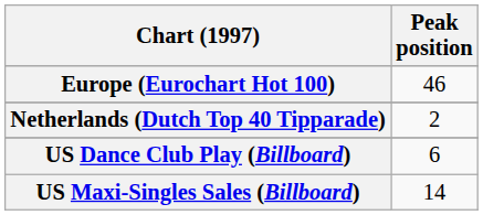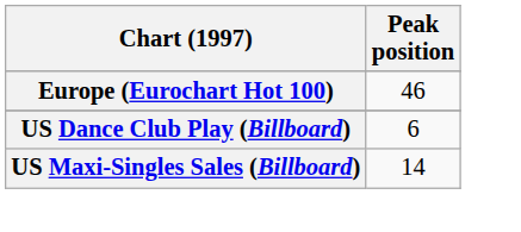- row: Netherlands (Dutch Top 40 Tipparade) | 2
